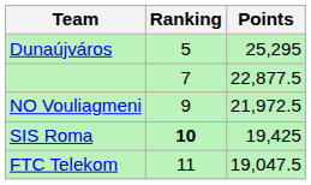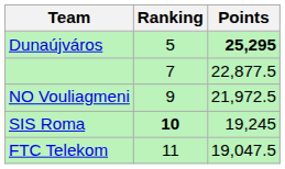Dunaújváros | Points: normal -> bold
SIS Roma | Points: 19,425 -> 19,245
